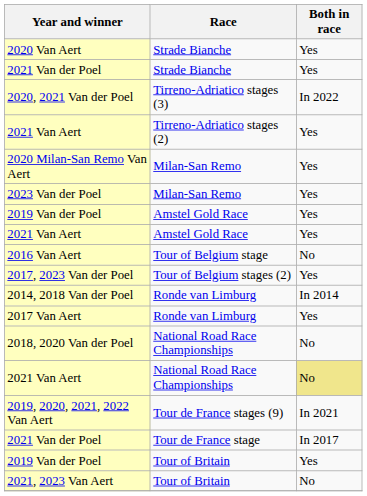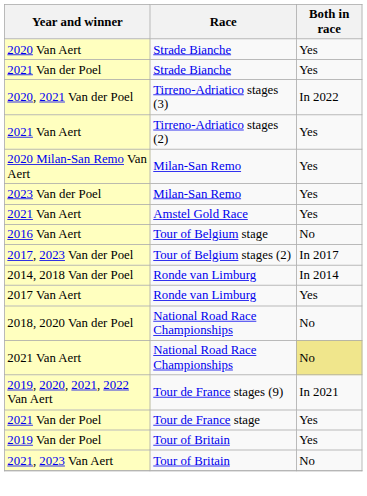- row: 2019 Van der Poel | Amstel Gold Race | Yes
2017, 2023 Van der Poel | Both in race: Yes -> In 2017
2021 Van der Poel / Tour de France stage | Both in race: In 2017 -> Yes
